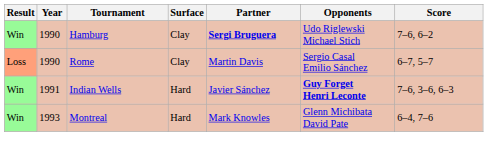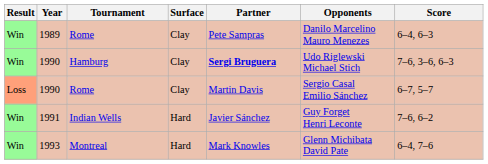+ row: Win | 1989 | Rome | Clay | Pete Sampras | Danilo Marcelino Mauro Menezes | 6–4, 6–3
1990 / Hamburg | Score: 7–6, 6–2 -> 7–6, 3–6, 6–3
1991 | Opponents: bold -> normal
1991 | Score: 7–6, 3–6, 6–3 -> 7–6, 6–2
